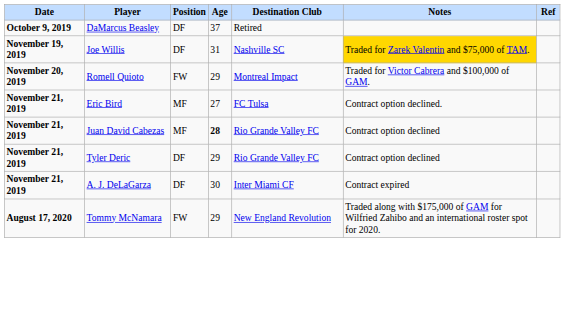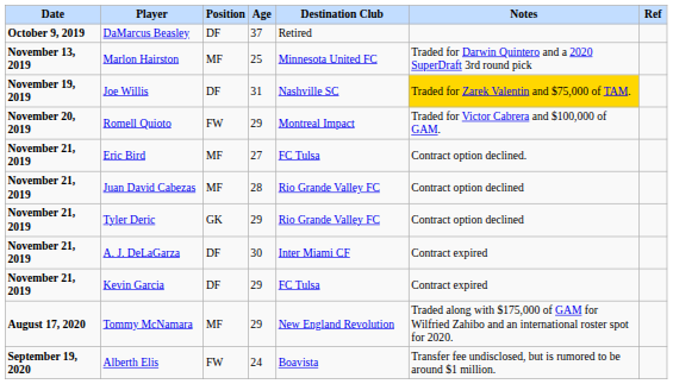+ row: November 13, 2019 | Marlon Hairston | MF | 25 | Minnesota United FC | Traded for Darwin Quintero and a 2020 SuperDraft 3rd round pick
Juan David Cabezas | Age: bold -> normal
Tyler Deric | Position: DF -> GK
+ row: November 21, 2019 | Kevin Garcia | DF | 29 | FC Tulsa | Contract expired
Tommy McNamara | Position: FW -> MF
+ row: September 19, 2020 | Alberth Elis | FW | 24 | Boavista | Transfer fee undisclosed, but is rumored to be around $1 million.
